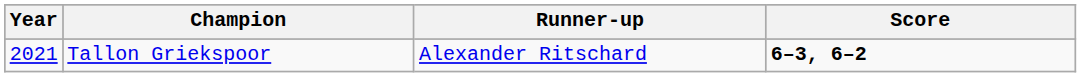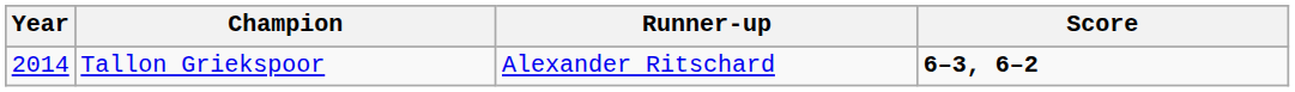Tallon Griekspoor | Year: 2021 -> 2014
